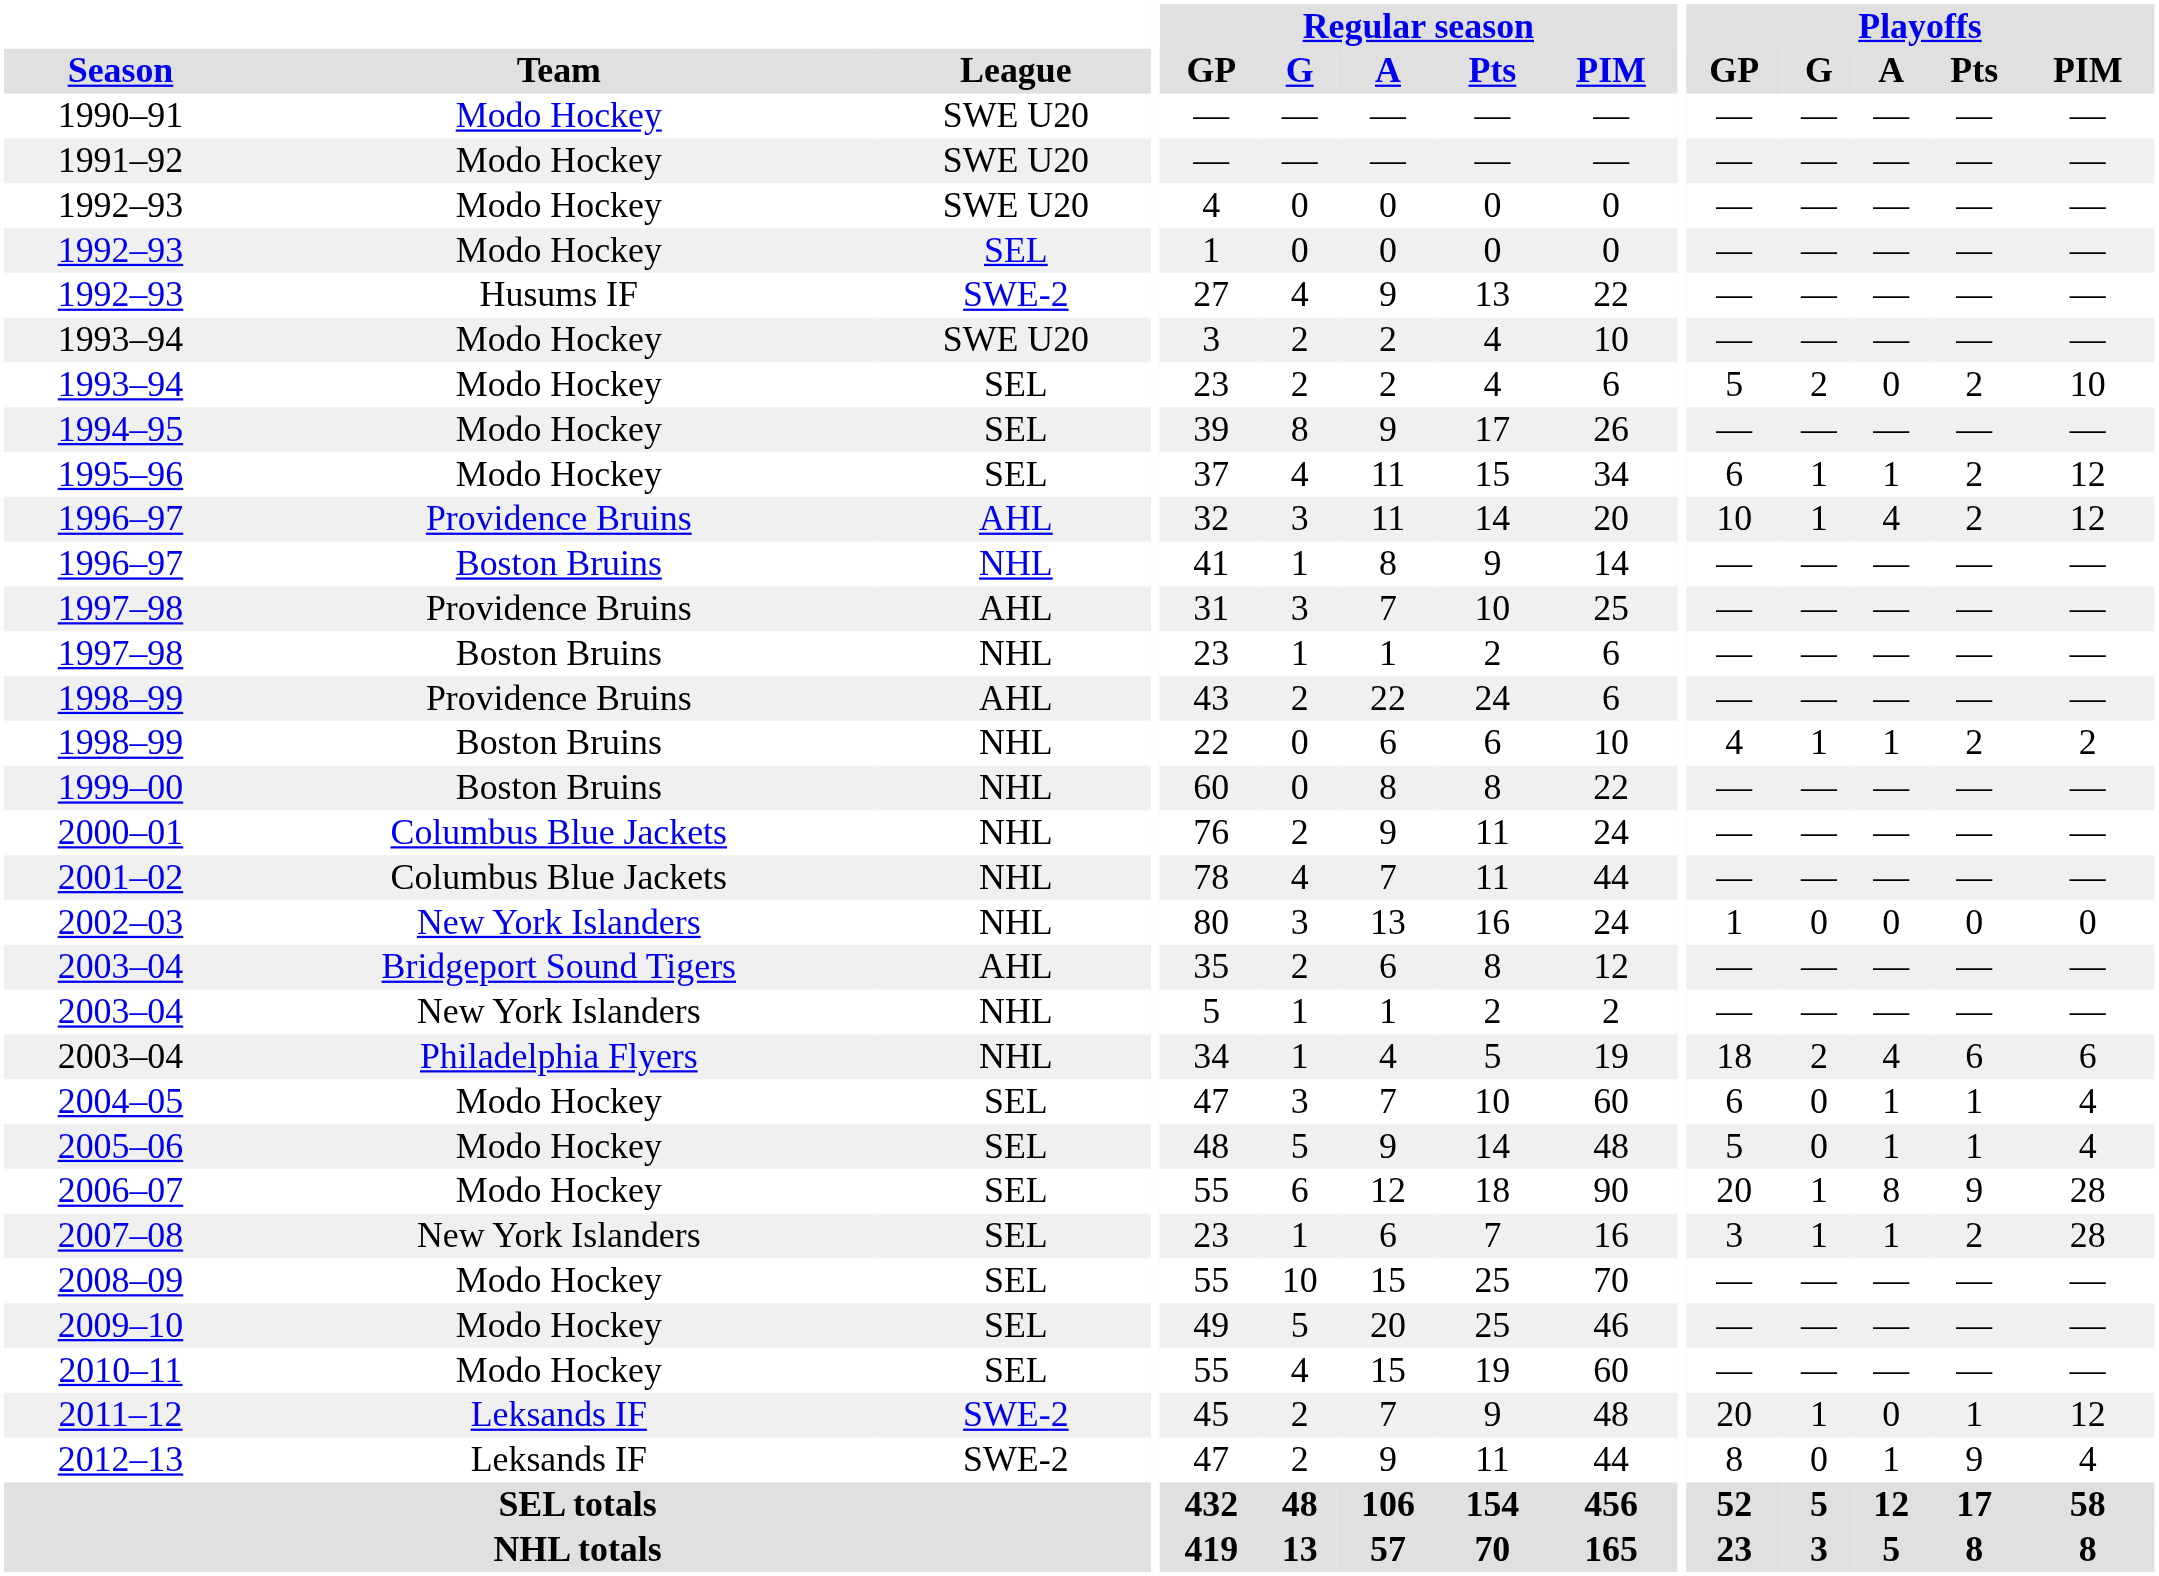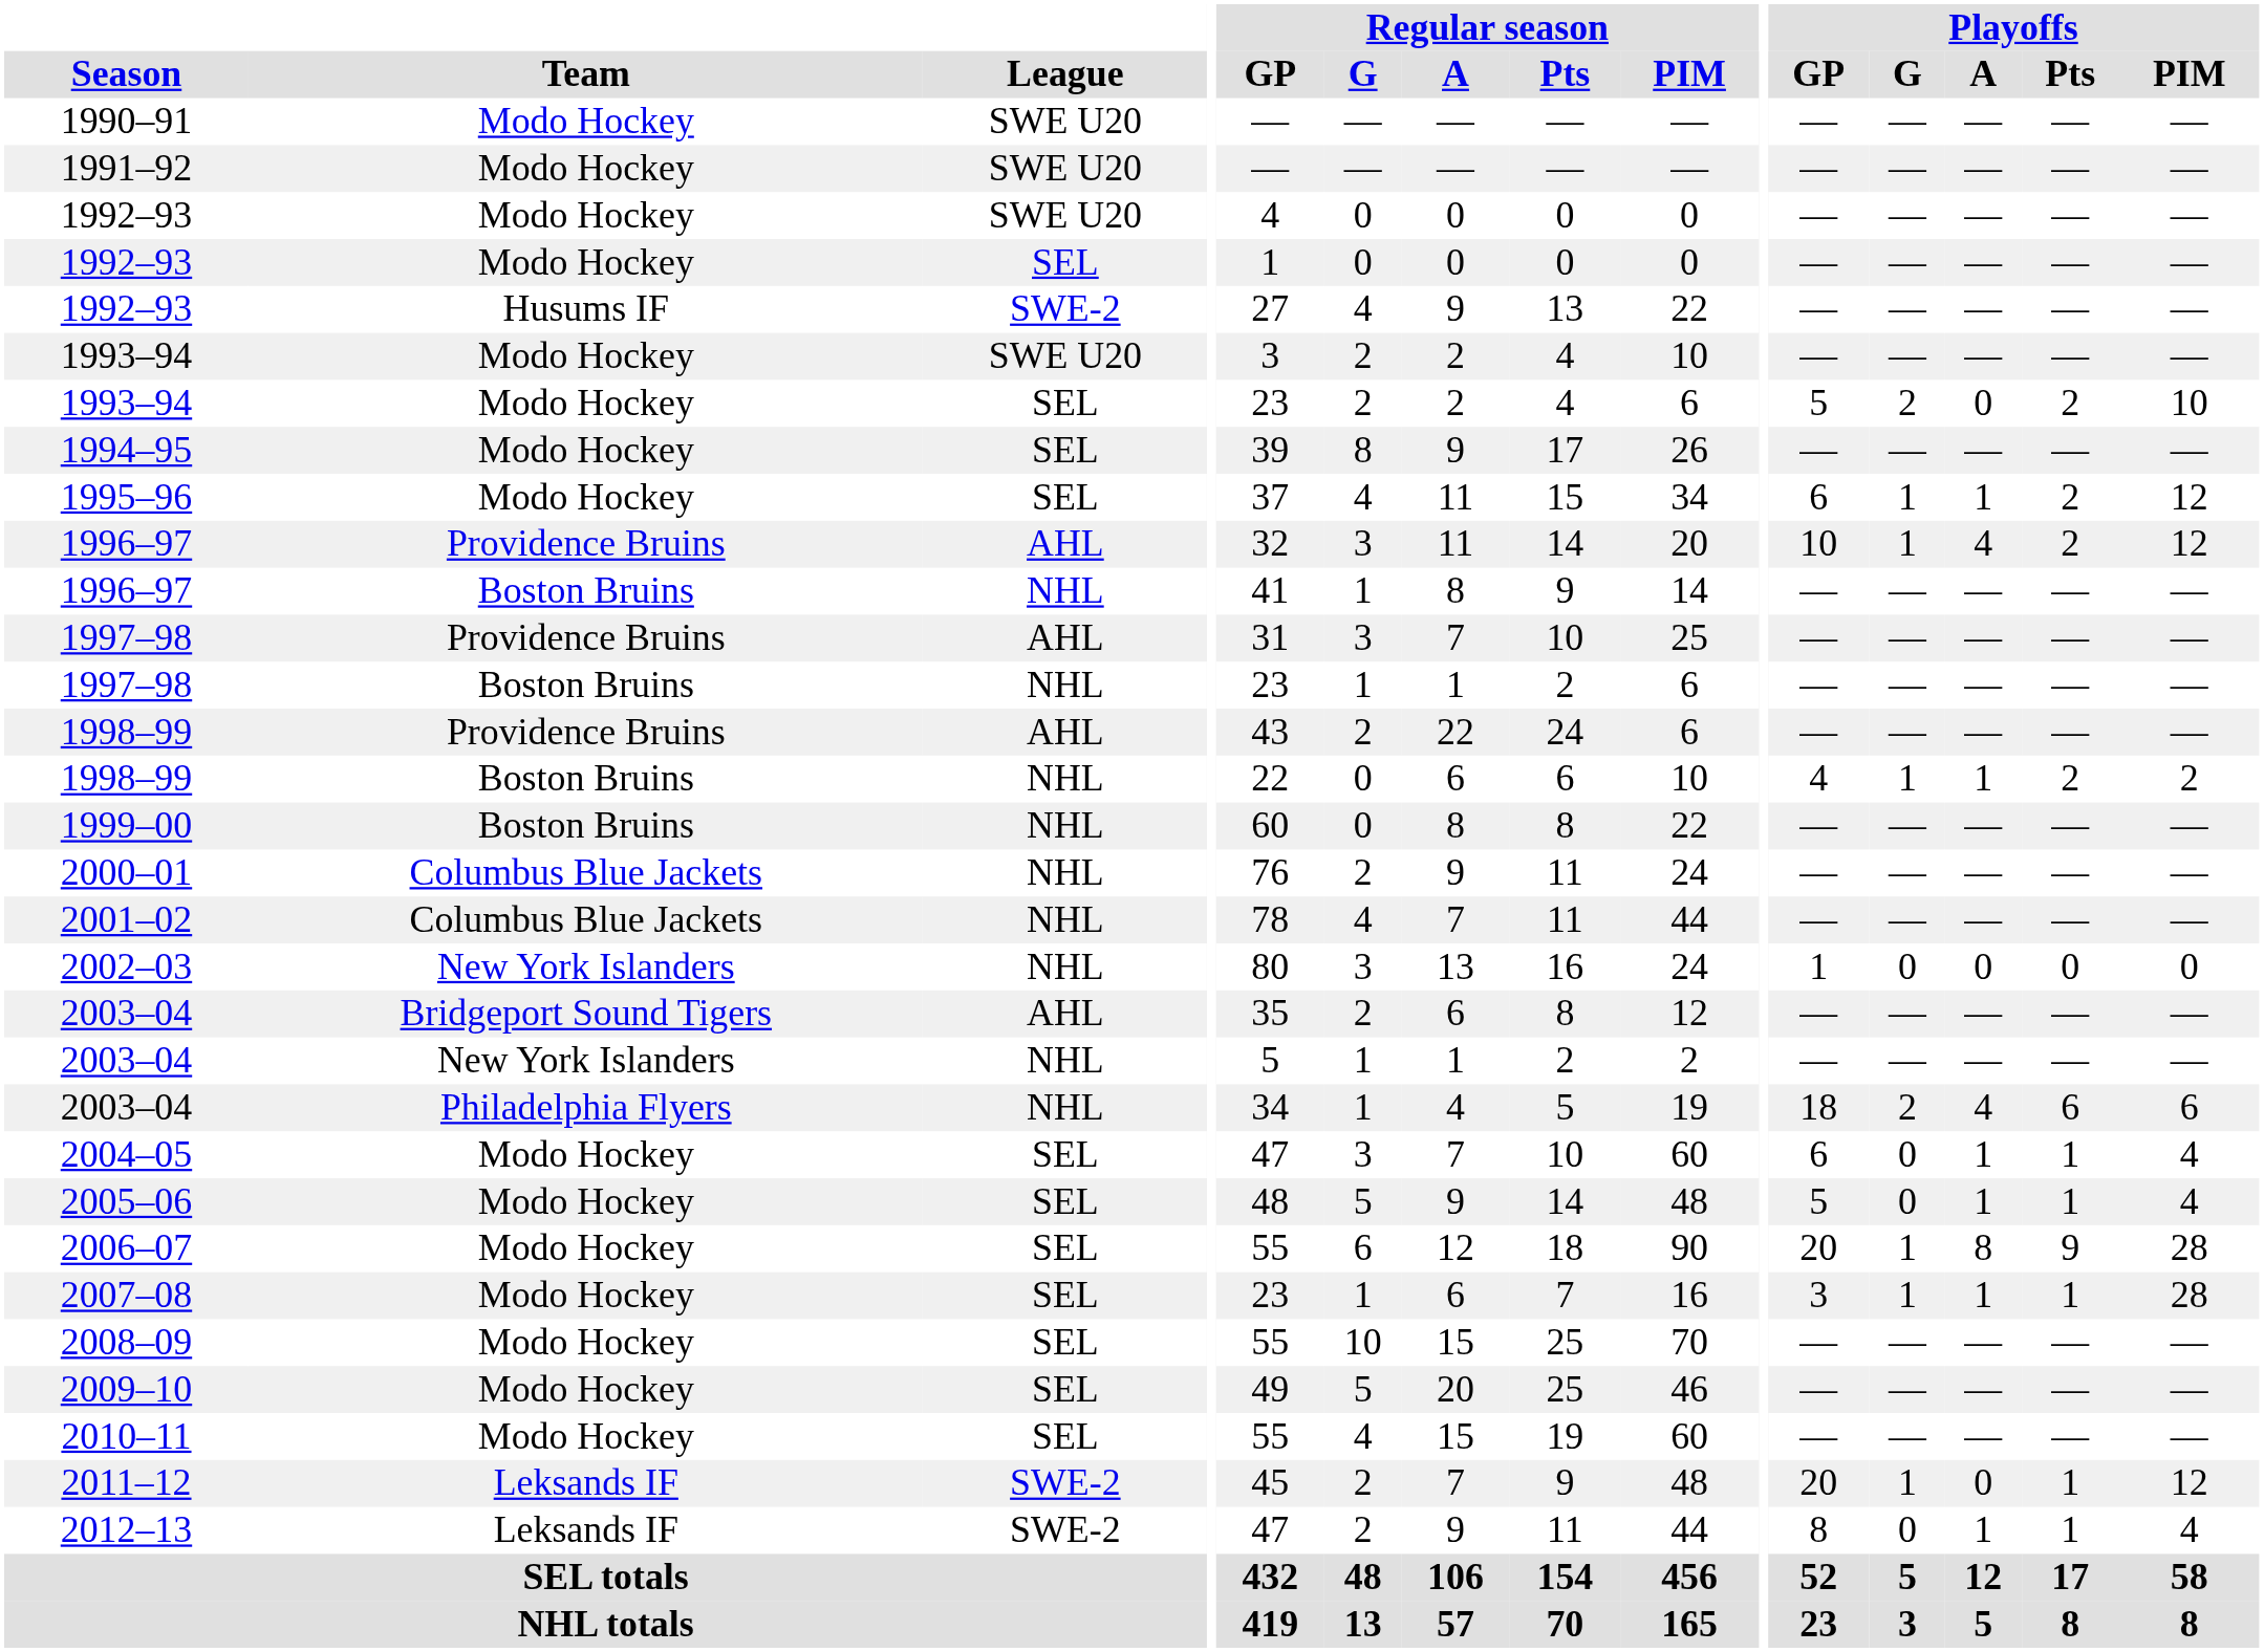2007–08 | Team: New York Islanders -> Modo Hockey
2007–08 | Playoffs / Pts: 2 -> 1
2012–13 | Playoffs / Pts: 9 -> 1
